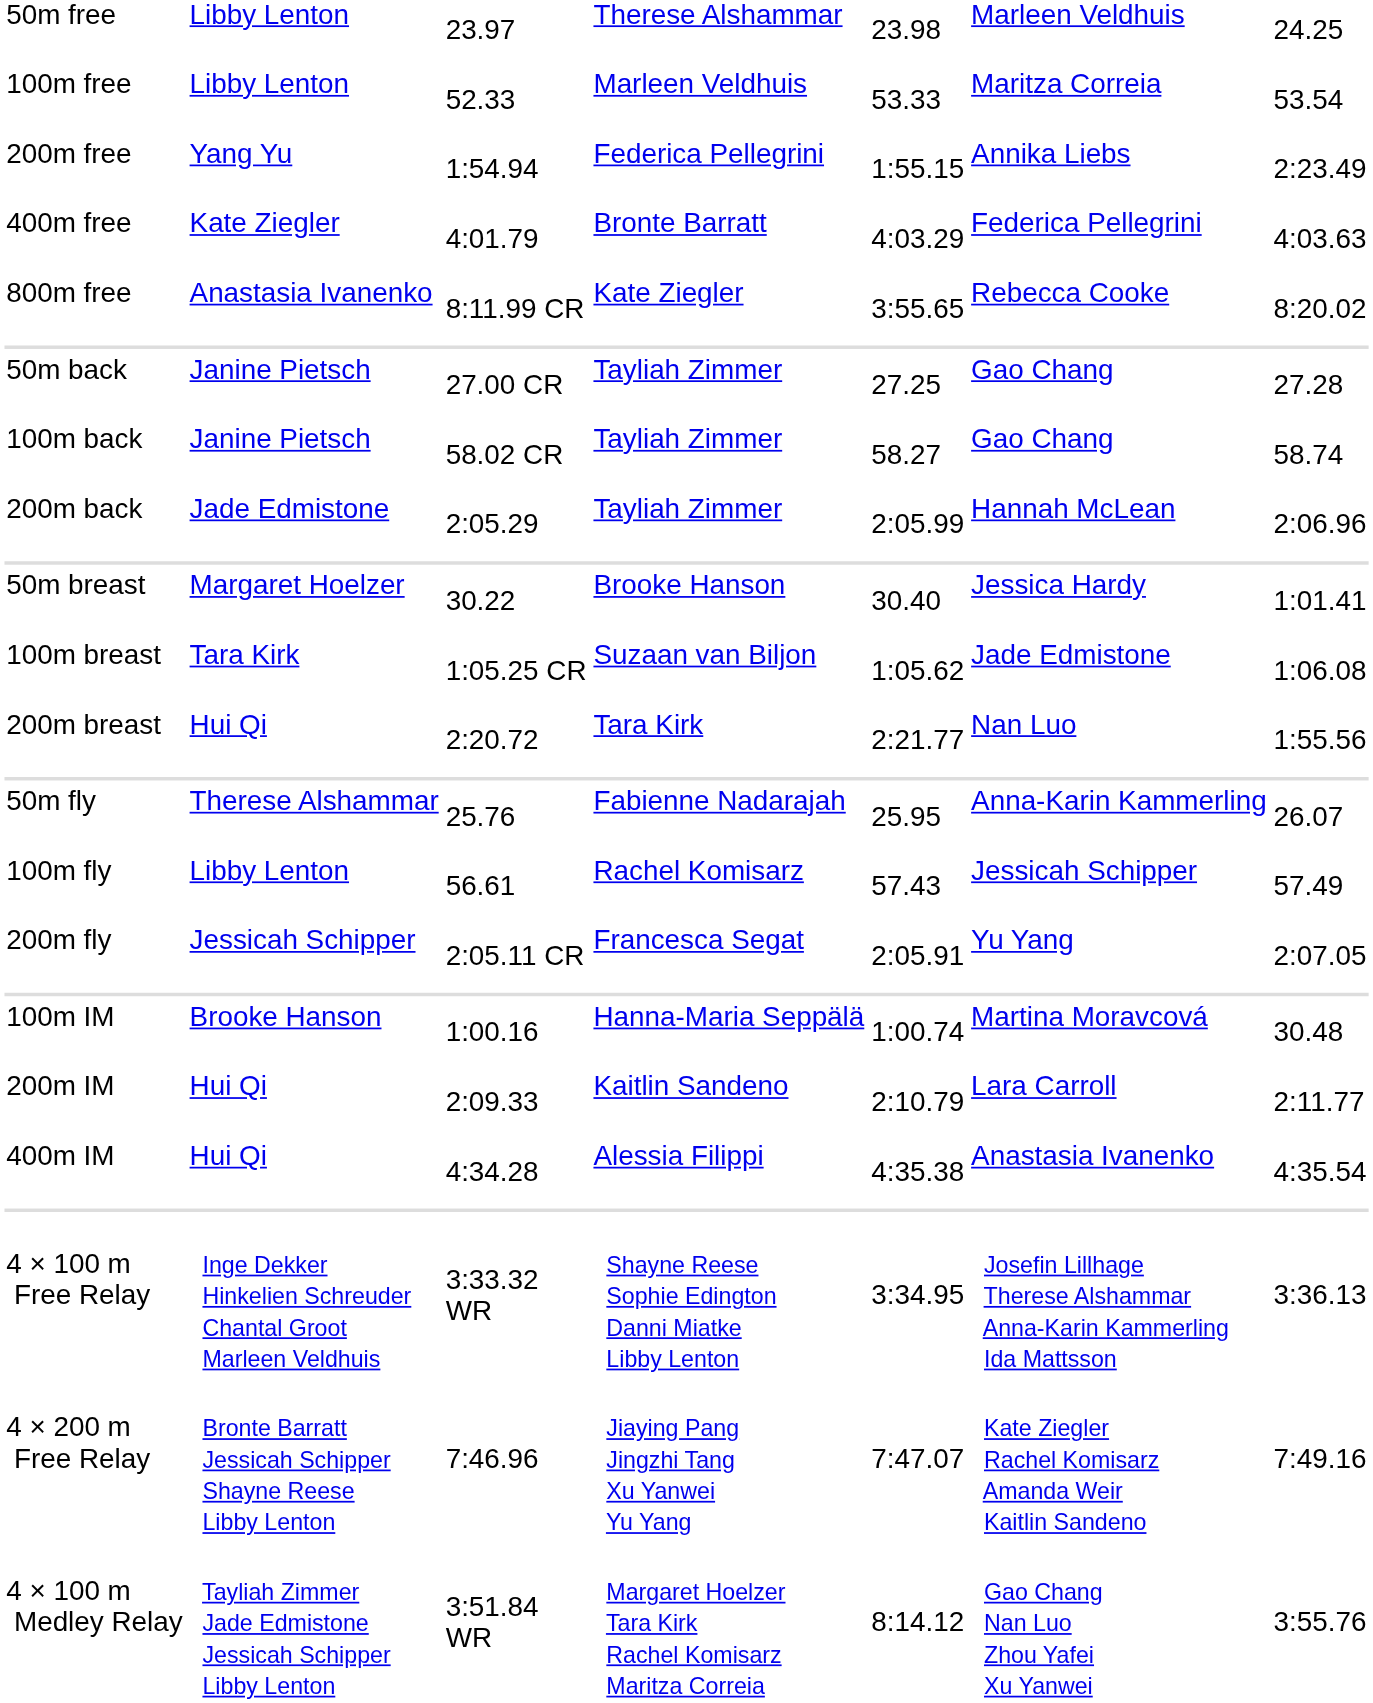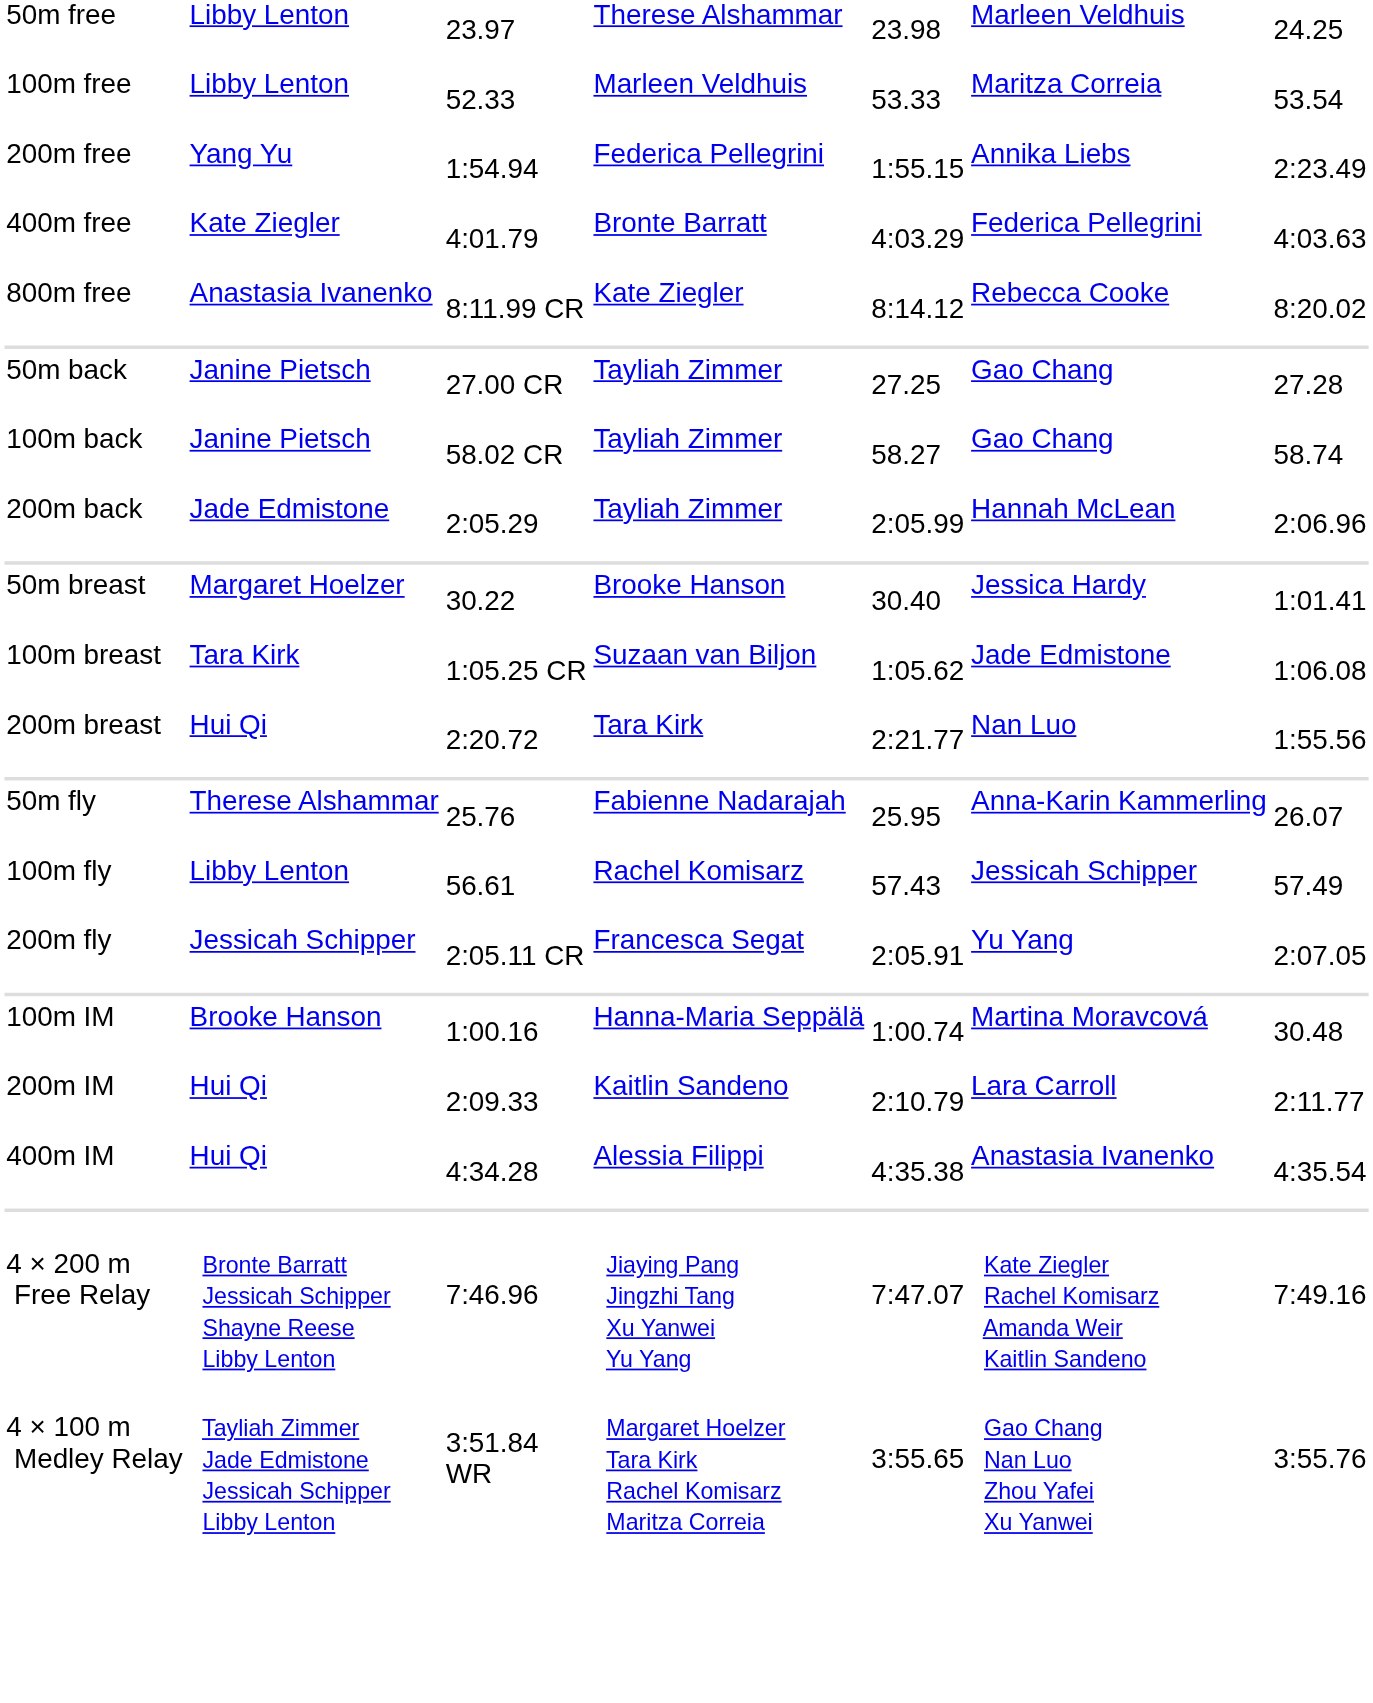800m free | column 5: 3:55.65 -> 8:14.12
- row: 4 × 100 m Free Relay | Inge Dekker Hinkelien Schreuder Chantal Groot Marleen Veldhuis | 3:33.32 WR | Shayne Reese Sophie Edington Danni Miatke Libby Lenton | 3:34.95 | Josefin Lillhage Therese Alshammar Anna-Karin Kammerling Ida Mattsson | 3:36.13
4 × 100 m Medley Relay | column 5: 8:14.12 -> 3:55.65
